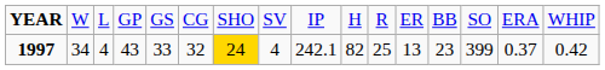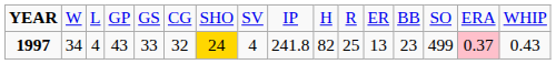1997 | column 9: 242.1 -> 241.8
1997 | column 14: 399 -> 499
1997 | column 15: no background -> pink background
1997 | column 16: 0.42 -> 0.43
